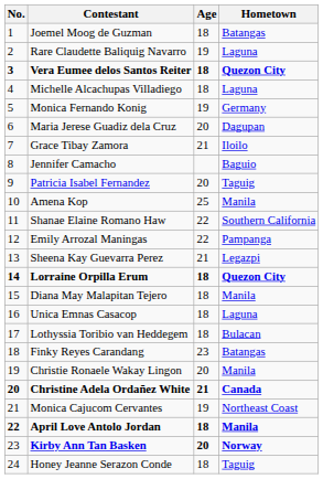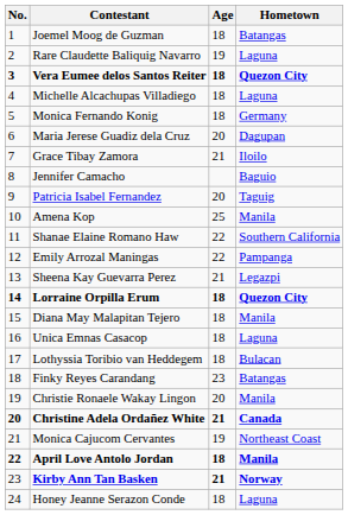Monica Fernando Konig | Age: 19 -> 18
Kirby Ann Tan Basken | Age: 20 -> 21
Honey Jeanne Serazon Conde | Hometown: Taguig -> Laguna
